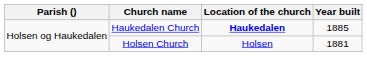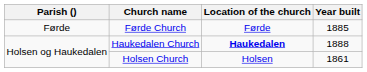+ row: Førde | Førde Church | Førde | 1885
Haukedalen Church | Year built: 1885 -> 1888
Holsen Church | Year built: 1881 -> 1861
